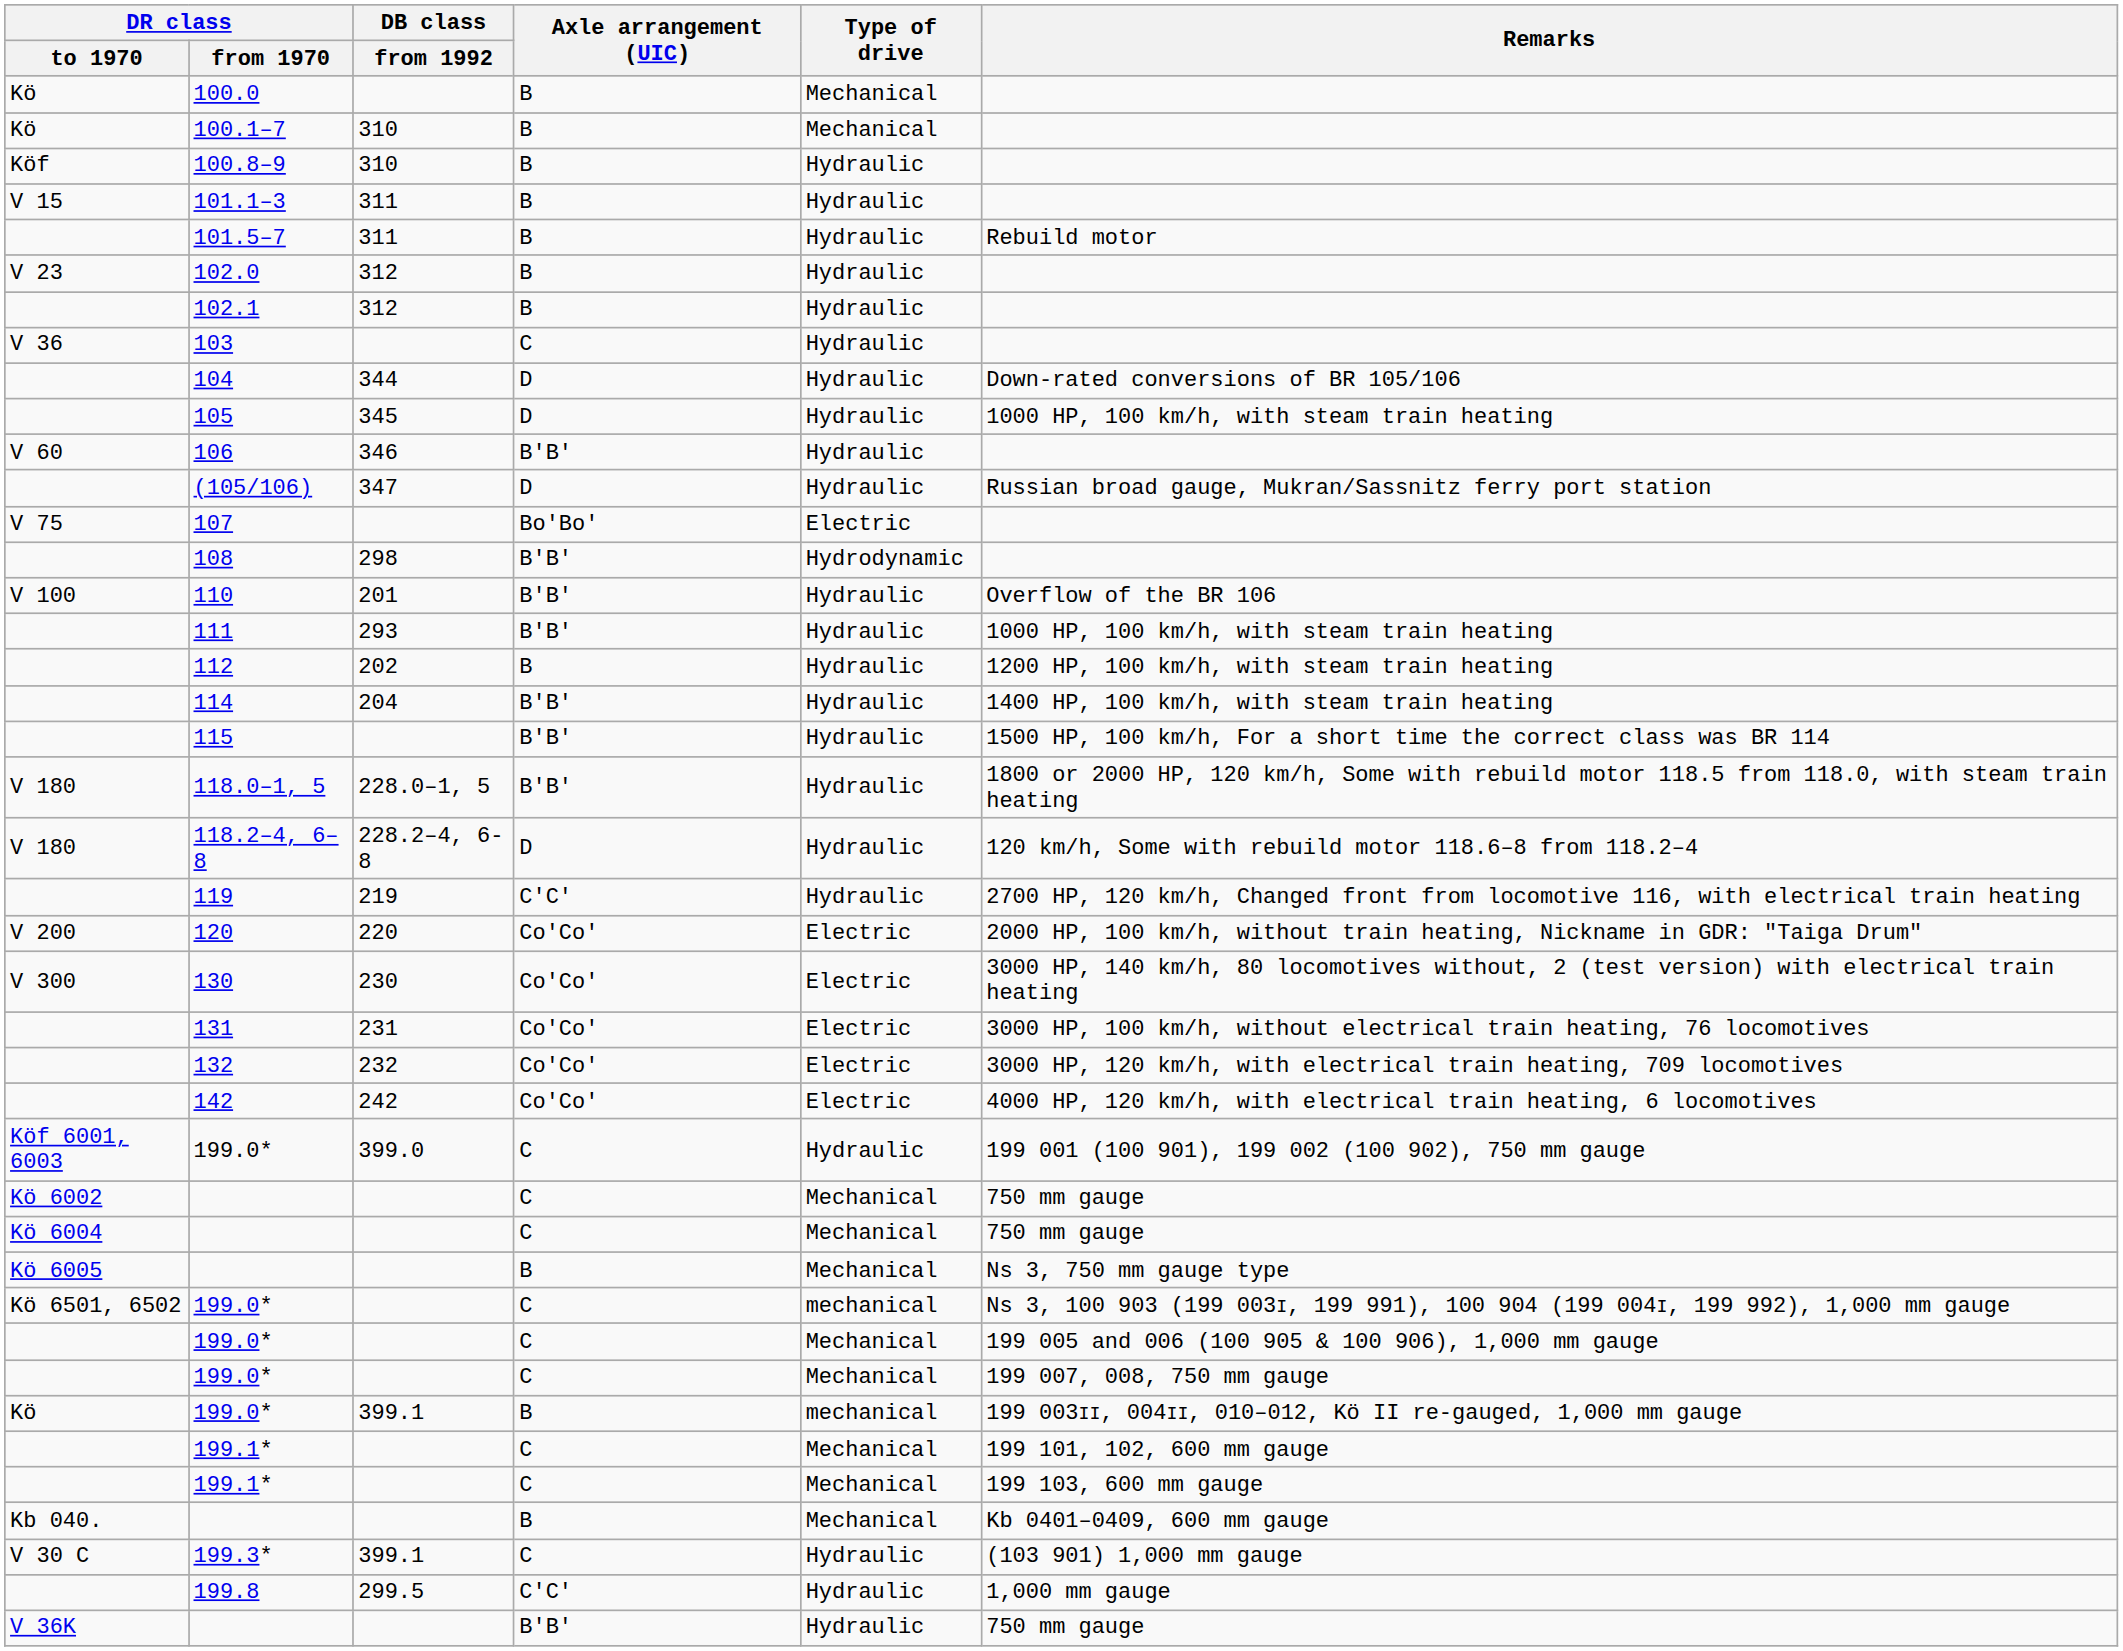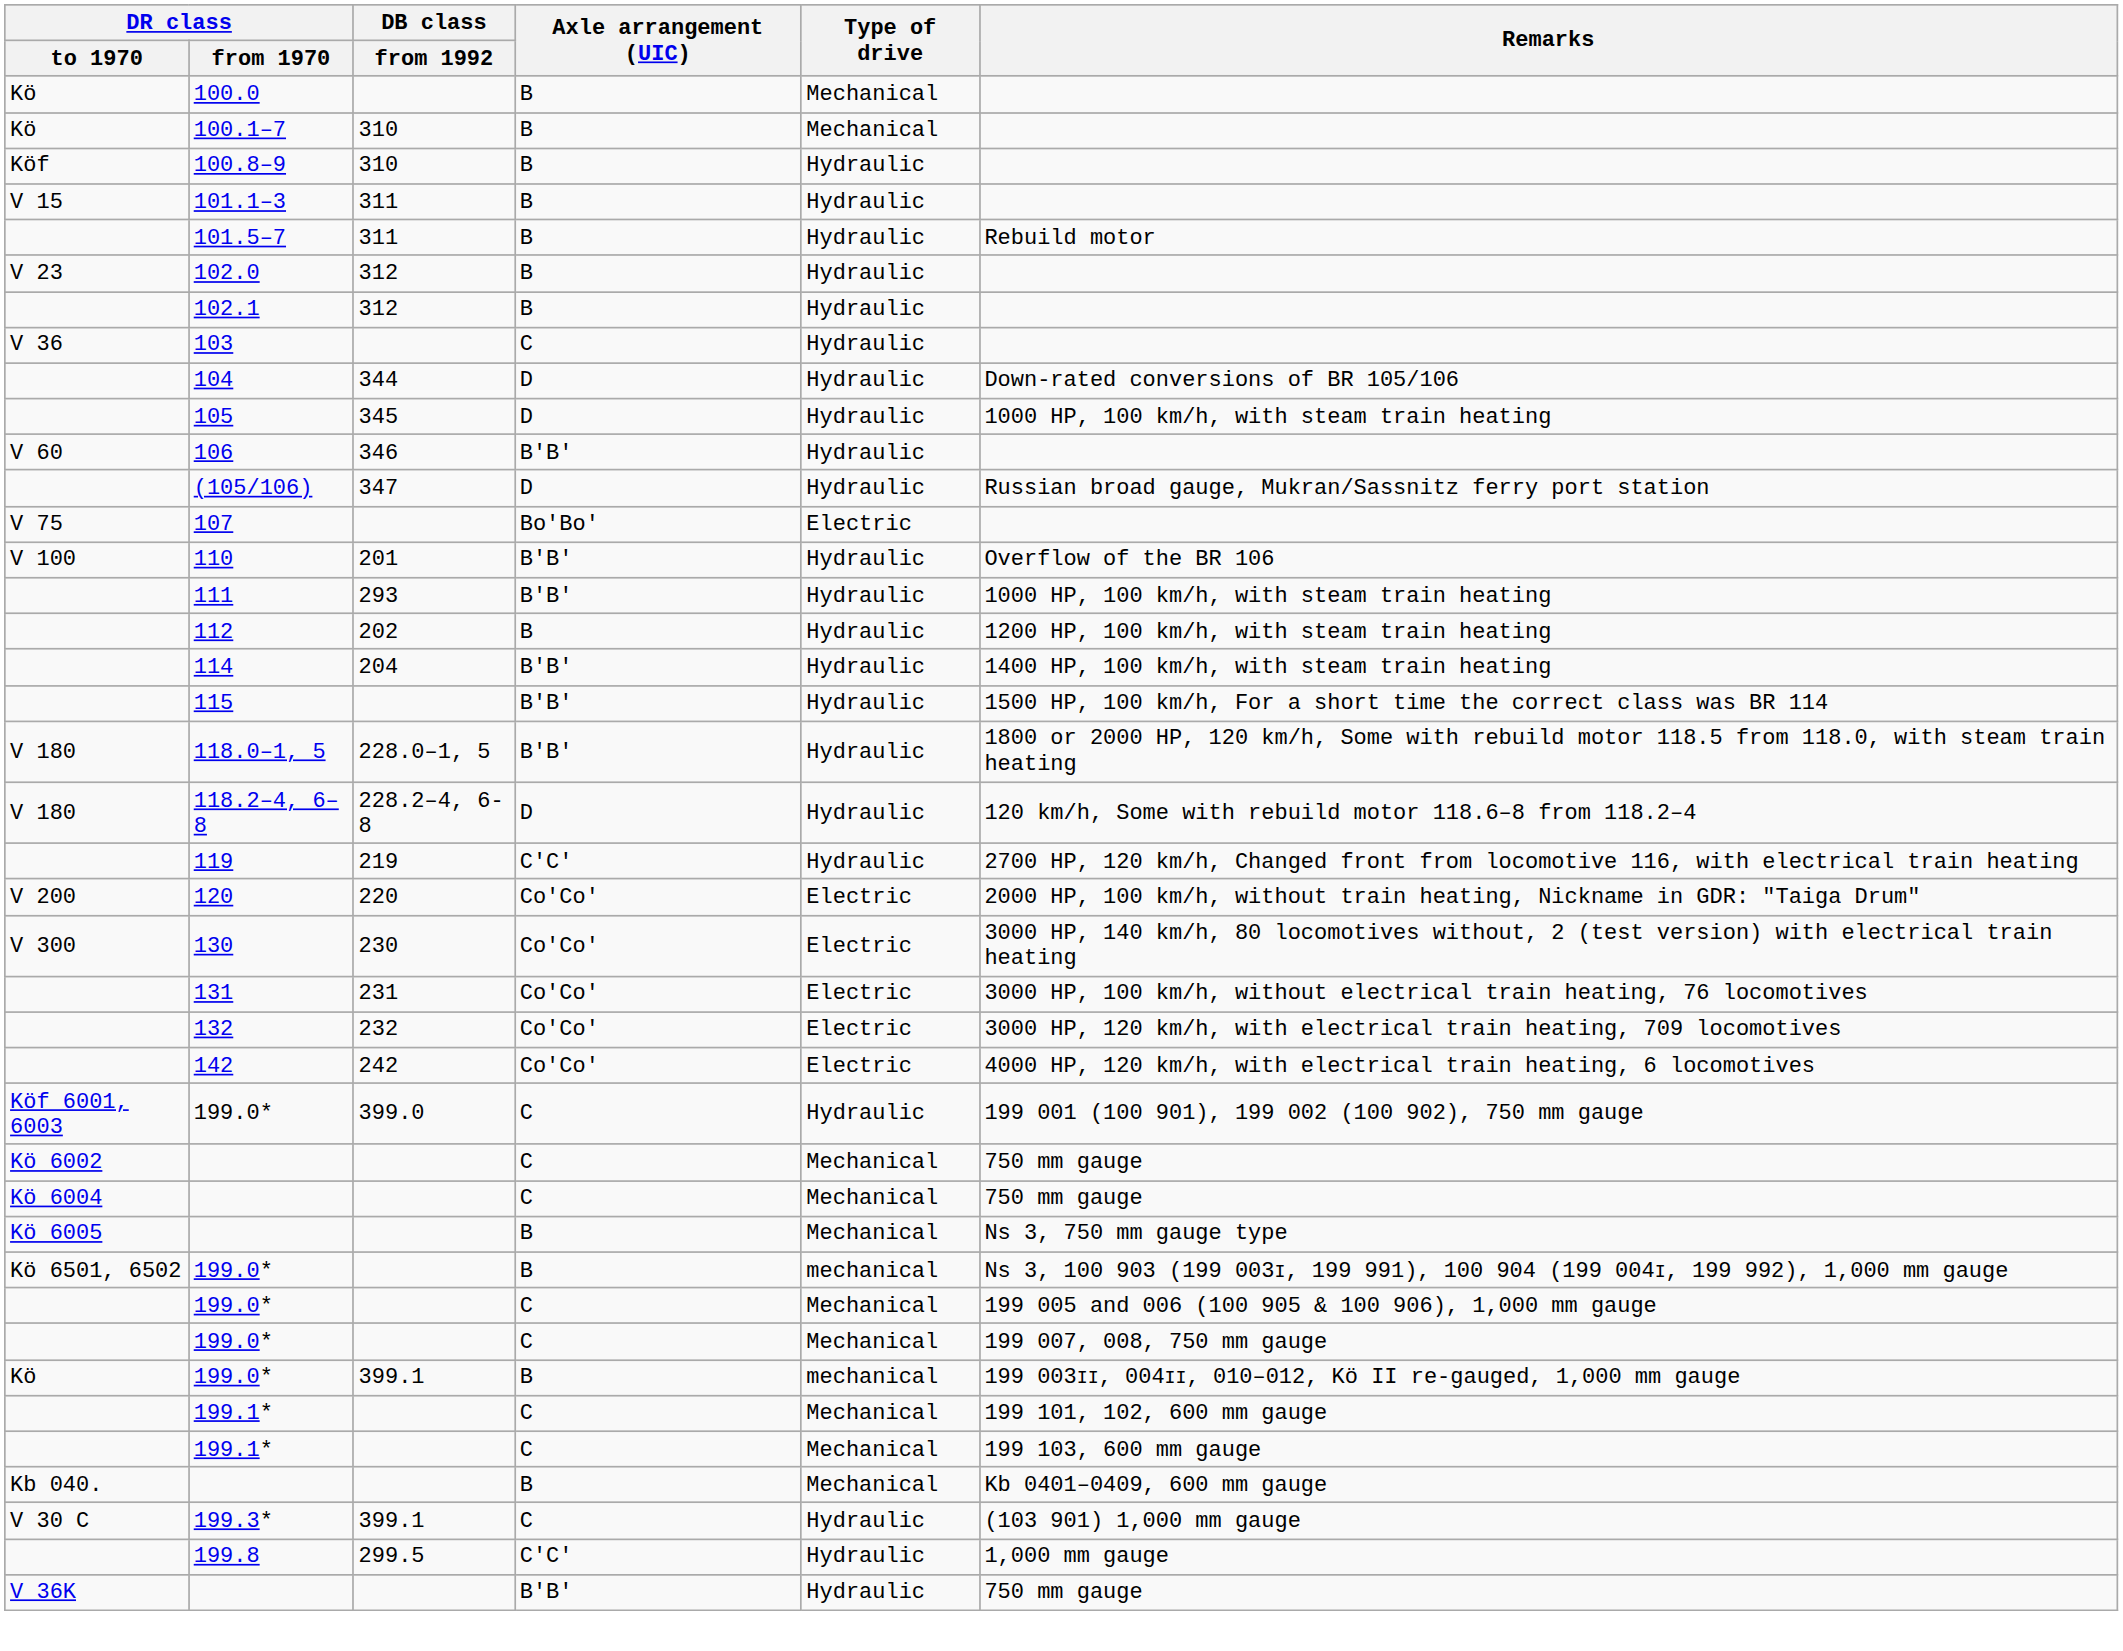- row: 108 | 298 | B′B′ | Hydrodynamic
Kö 6501, 6502 / 199.0* | Axle arrangement (UIC): C -> B
